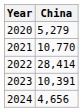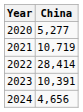2020 | China: 5,279 -> 5,277
2021 | China: 10,770 -> 10,719
